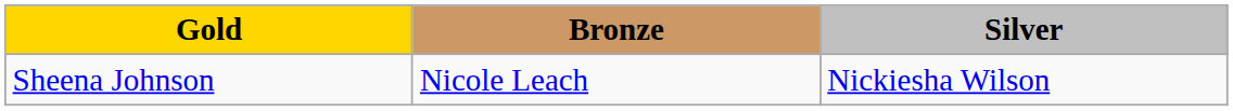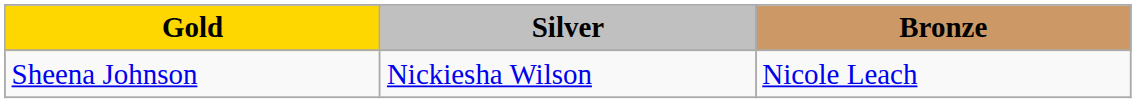columns swapped: Silver <-> Bronze
